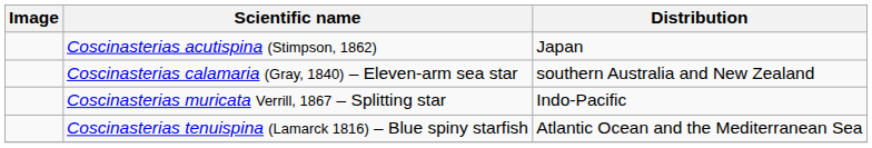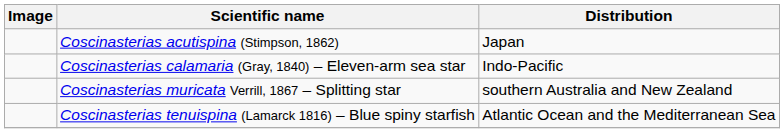Coscinasterias calamaria (Gray, 1840) – Eleven-arm sea star | Distribution: southern Australia and New Zealand -> Indo-Pacific
Coscinasterias muricata Verrill, 1867 – Splitting star | Distribution: Indo-Pacific -> southern Australia and New Zealand
